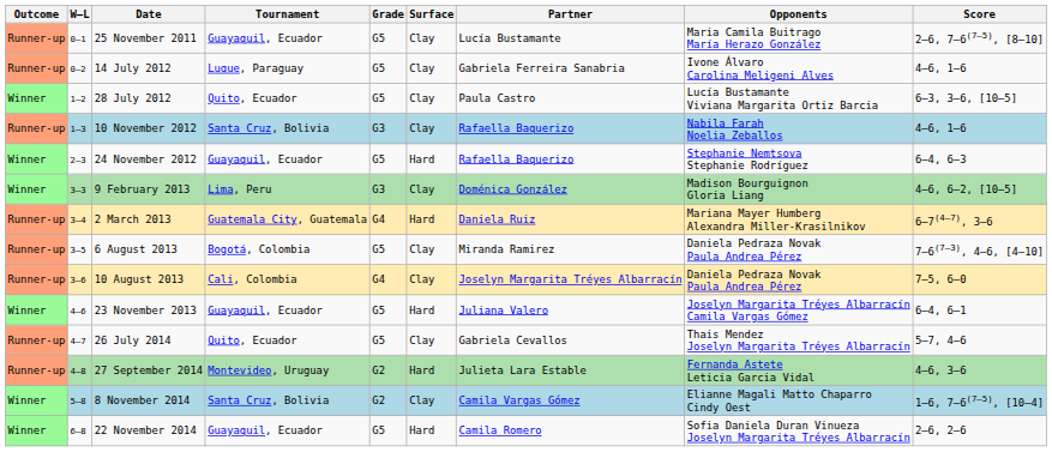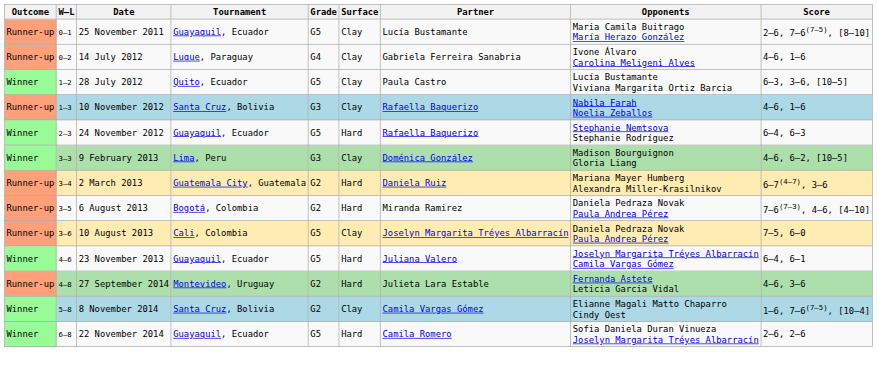14 July 2012 | Grade: G5 -> G4
2 March 2013 | Grade: G4 -> G2
6 August 2013 | Grade: G5 -> G2
6 August 2013 | Surface: Clay -> Hard
10 August 2013 | Grade: G4 -> G5
- row: Runner-up | 4–7 | 26 July 2014 | Quito, Ecuador | G5 | Clay | Gabriela Cevallos | Thais Mendez Joselyn Margarita Tréyes Albarracín | 5–7, 4–6
